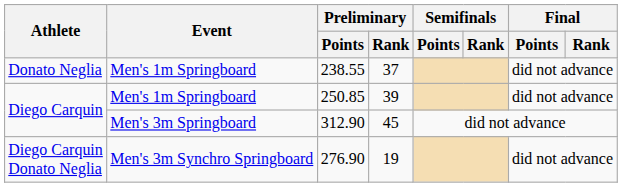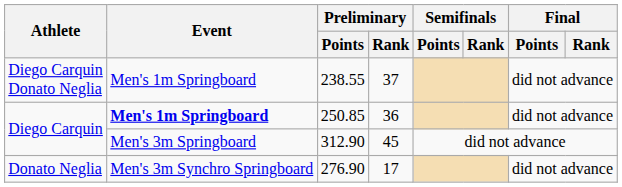238.55 | Athlete: Donato Neglia -> Diego Carquin Donato Neglia
250.85 | Event: normal -> bold
250.85 | Preliminary / Rank: 39 -> 36
276.90 | Athlete: Diego Carquin Donato Neglia -> Donato Neglia
276.90 | Preliminary / Rank: 19 -> 17
